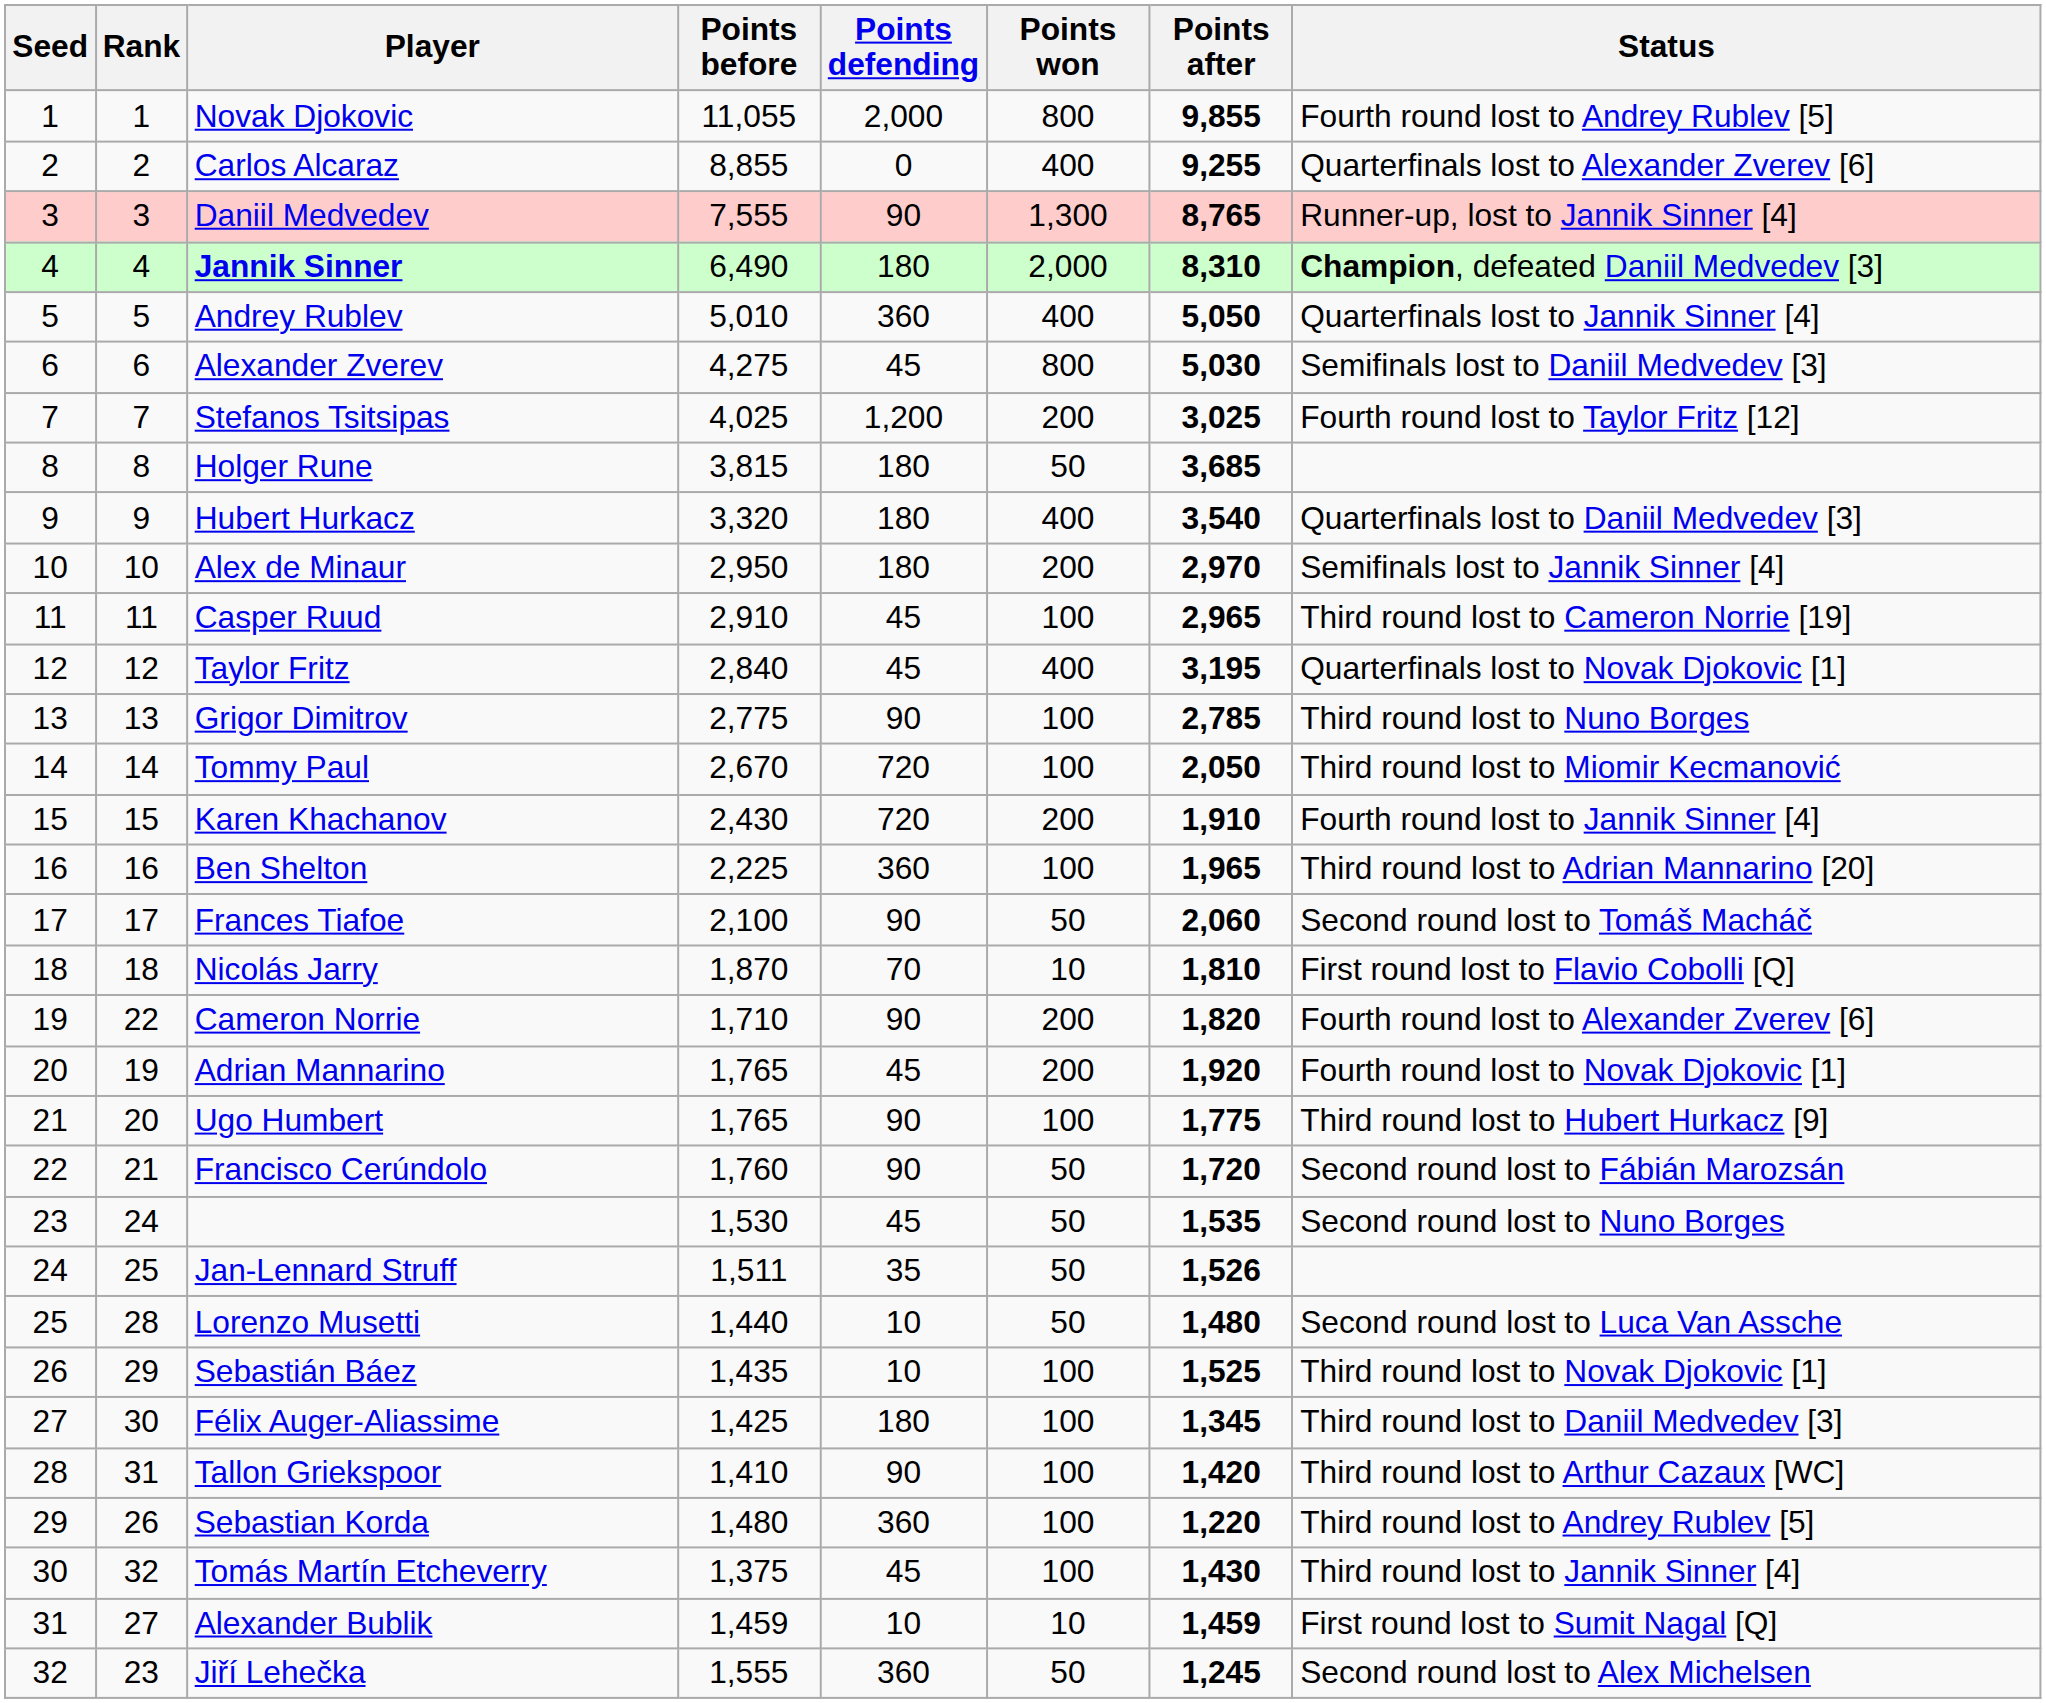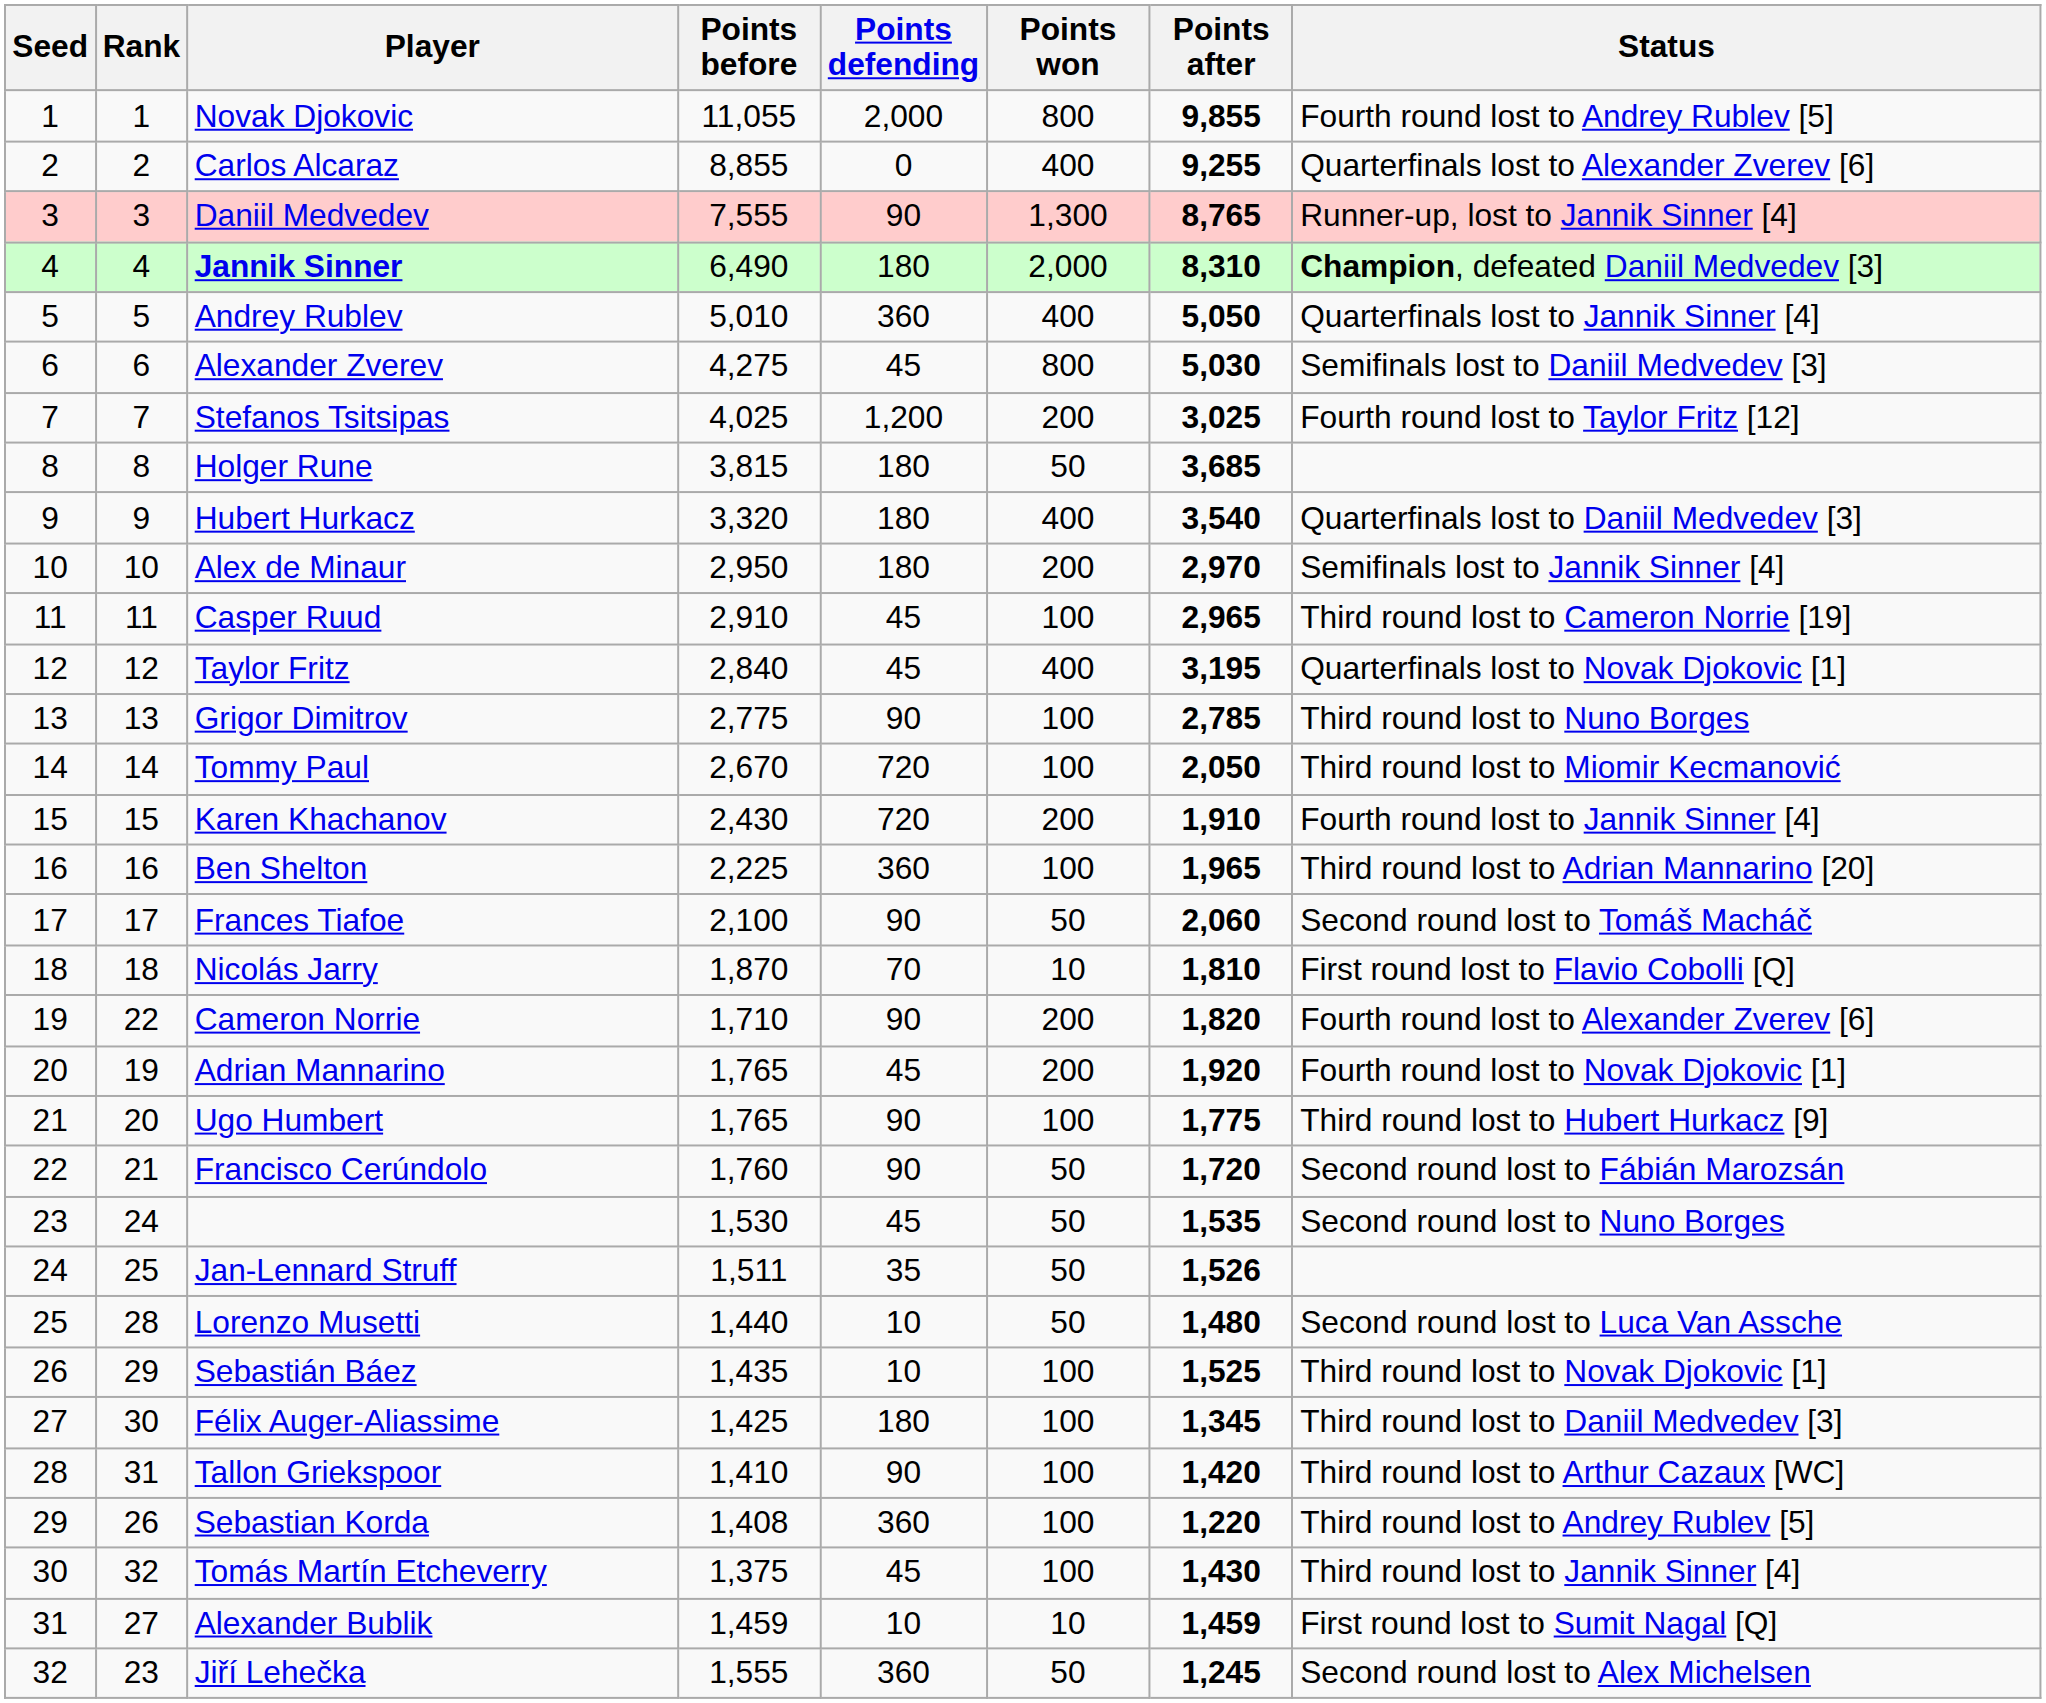Sebastian Korda | Points before: 1,480 -> 1,408
